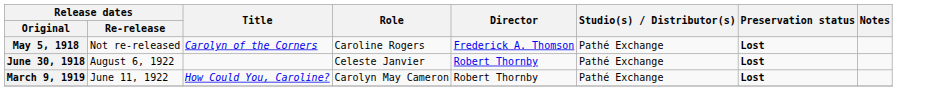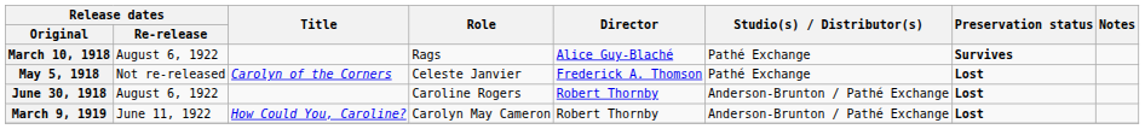+ row: March 10, 1918 | August 6, 1922 | Rags | Alice Guy-Blaché | Pathé Exchange | Survives
May 5, 1918 | Role: Caroline Rogers -> Celeste Janvier
June 30, 1918 | Role: Celeste Janvier -> Caroline Rogers
June 30, 1918 | Studio(s) / Distributor(s): Pathé Exchange -> Anderson-Brunton / Pathé Exchange
March 9, 1919 | Studio(s) / Distributor(s): Pathé Exchange -> Anderson-Brunton / Pathé Exchange
